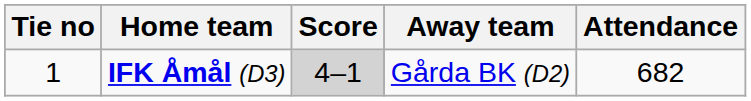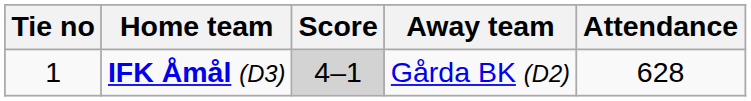IFK Åmål (D3) | Attendance: 682 -> 628
